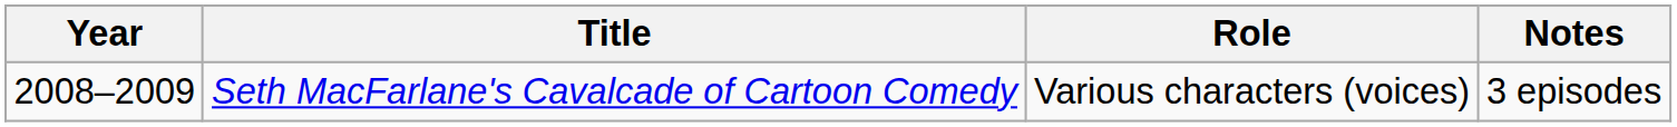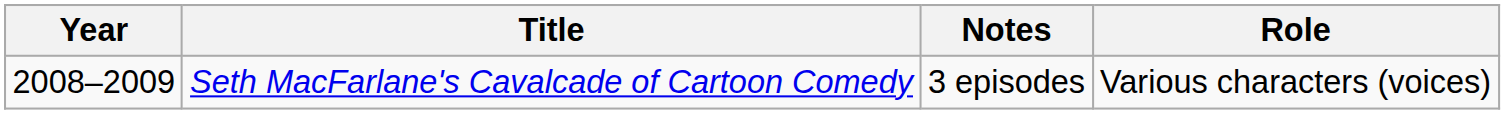columns swapped: Role <-> Notes
